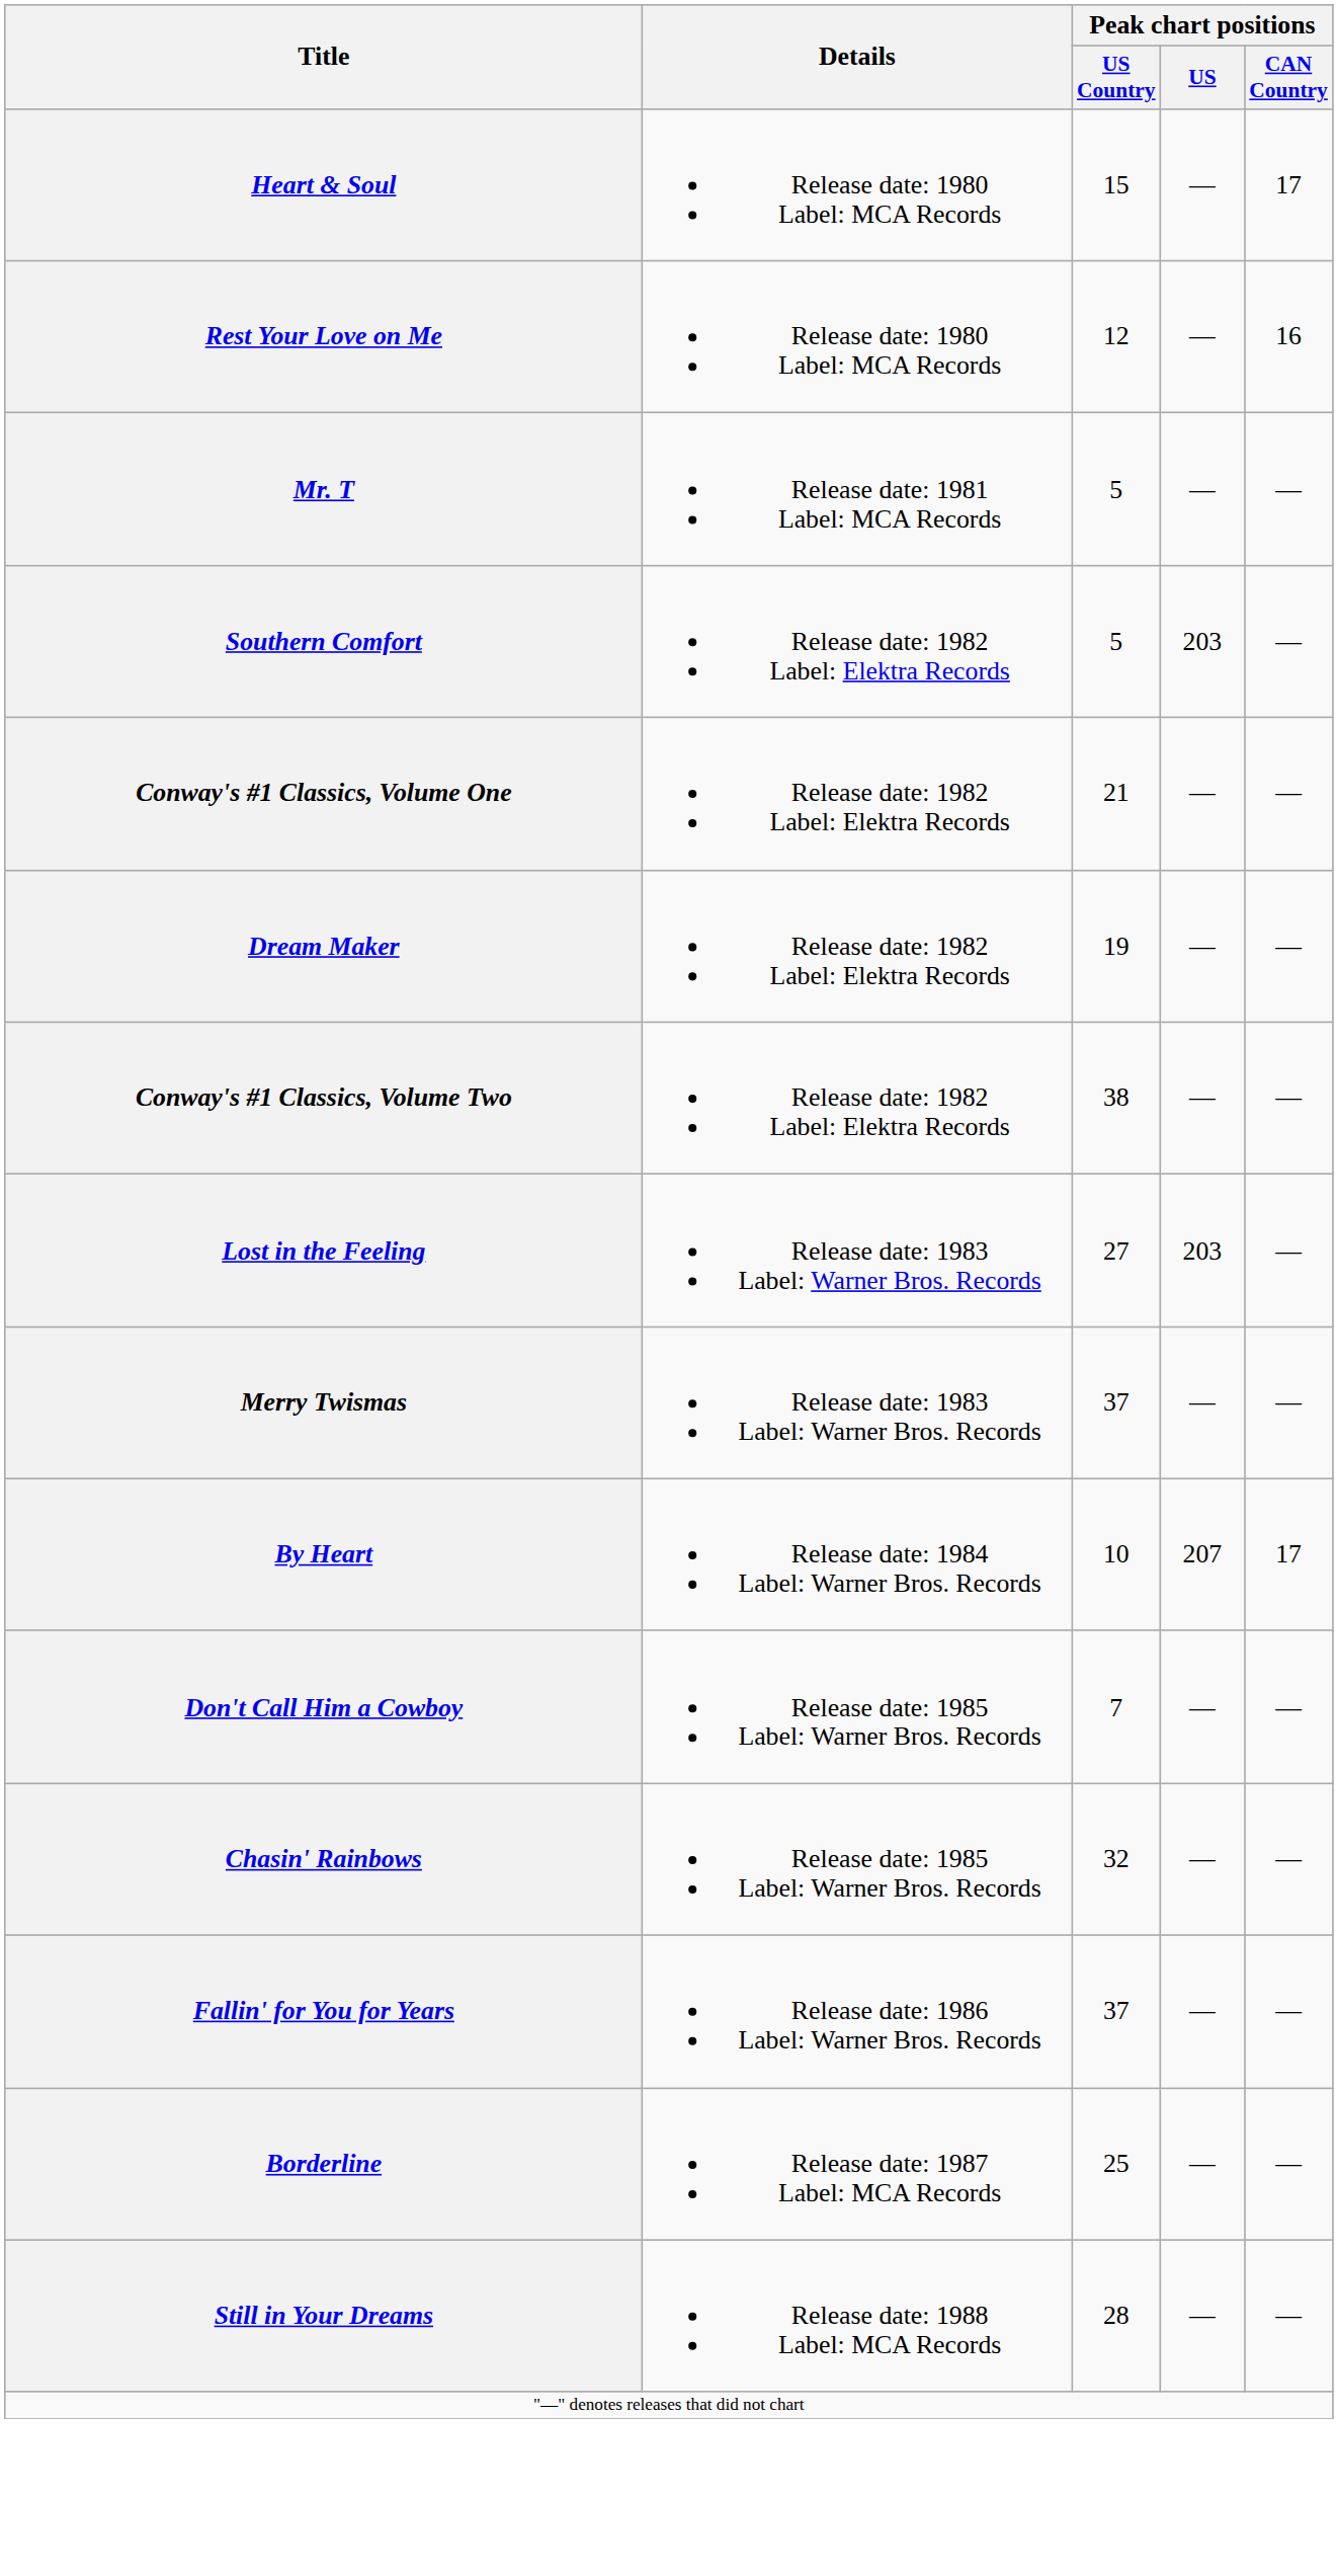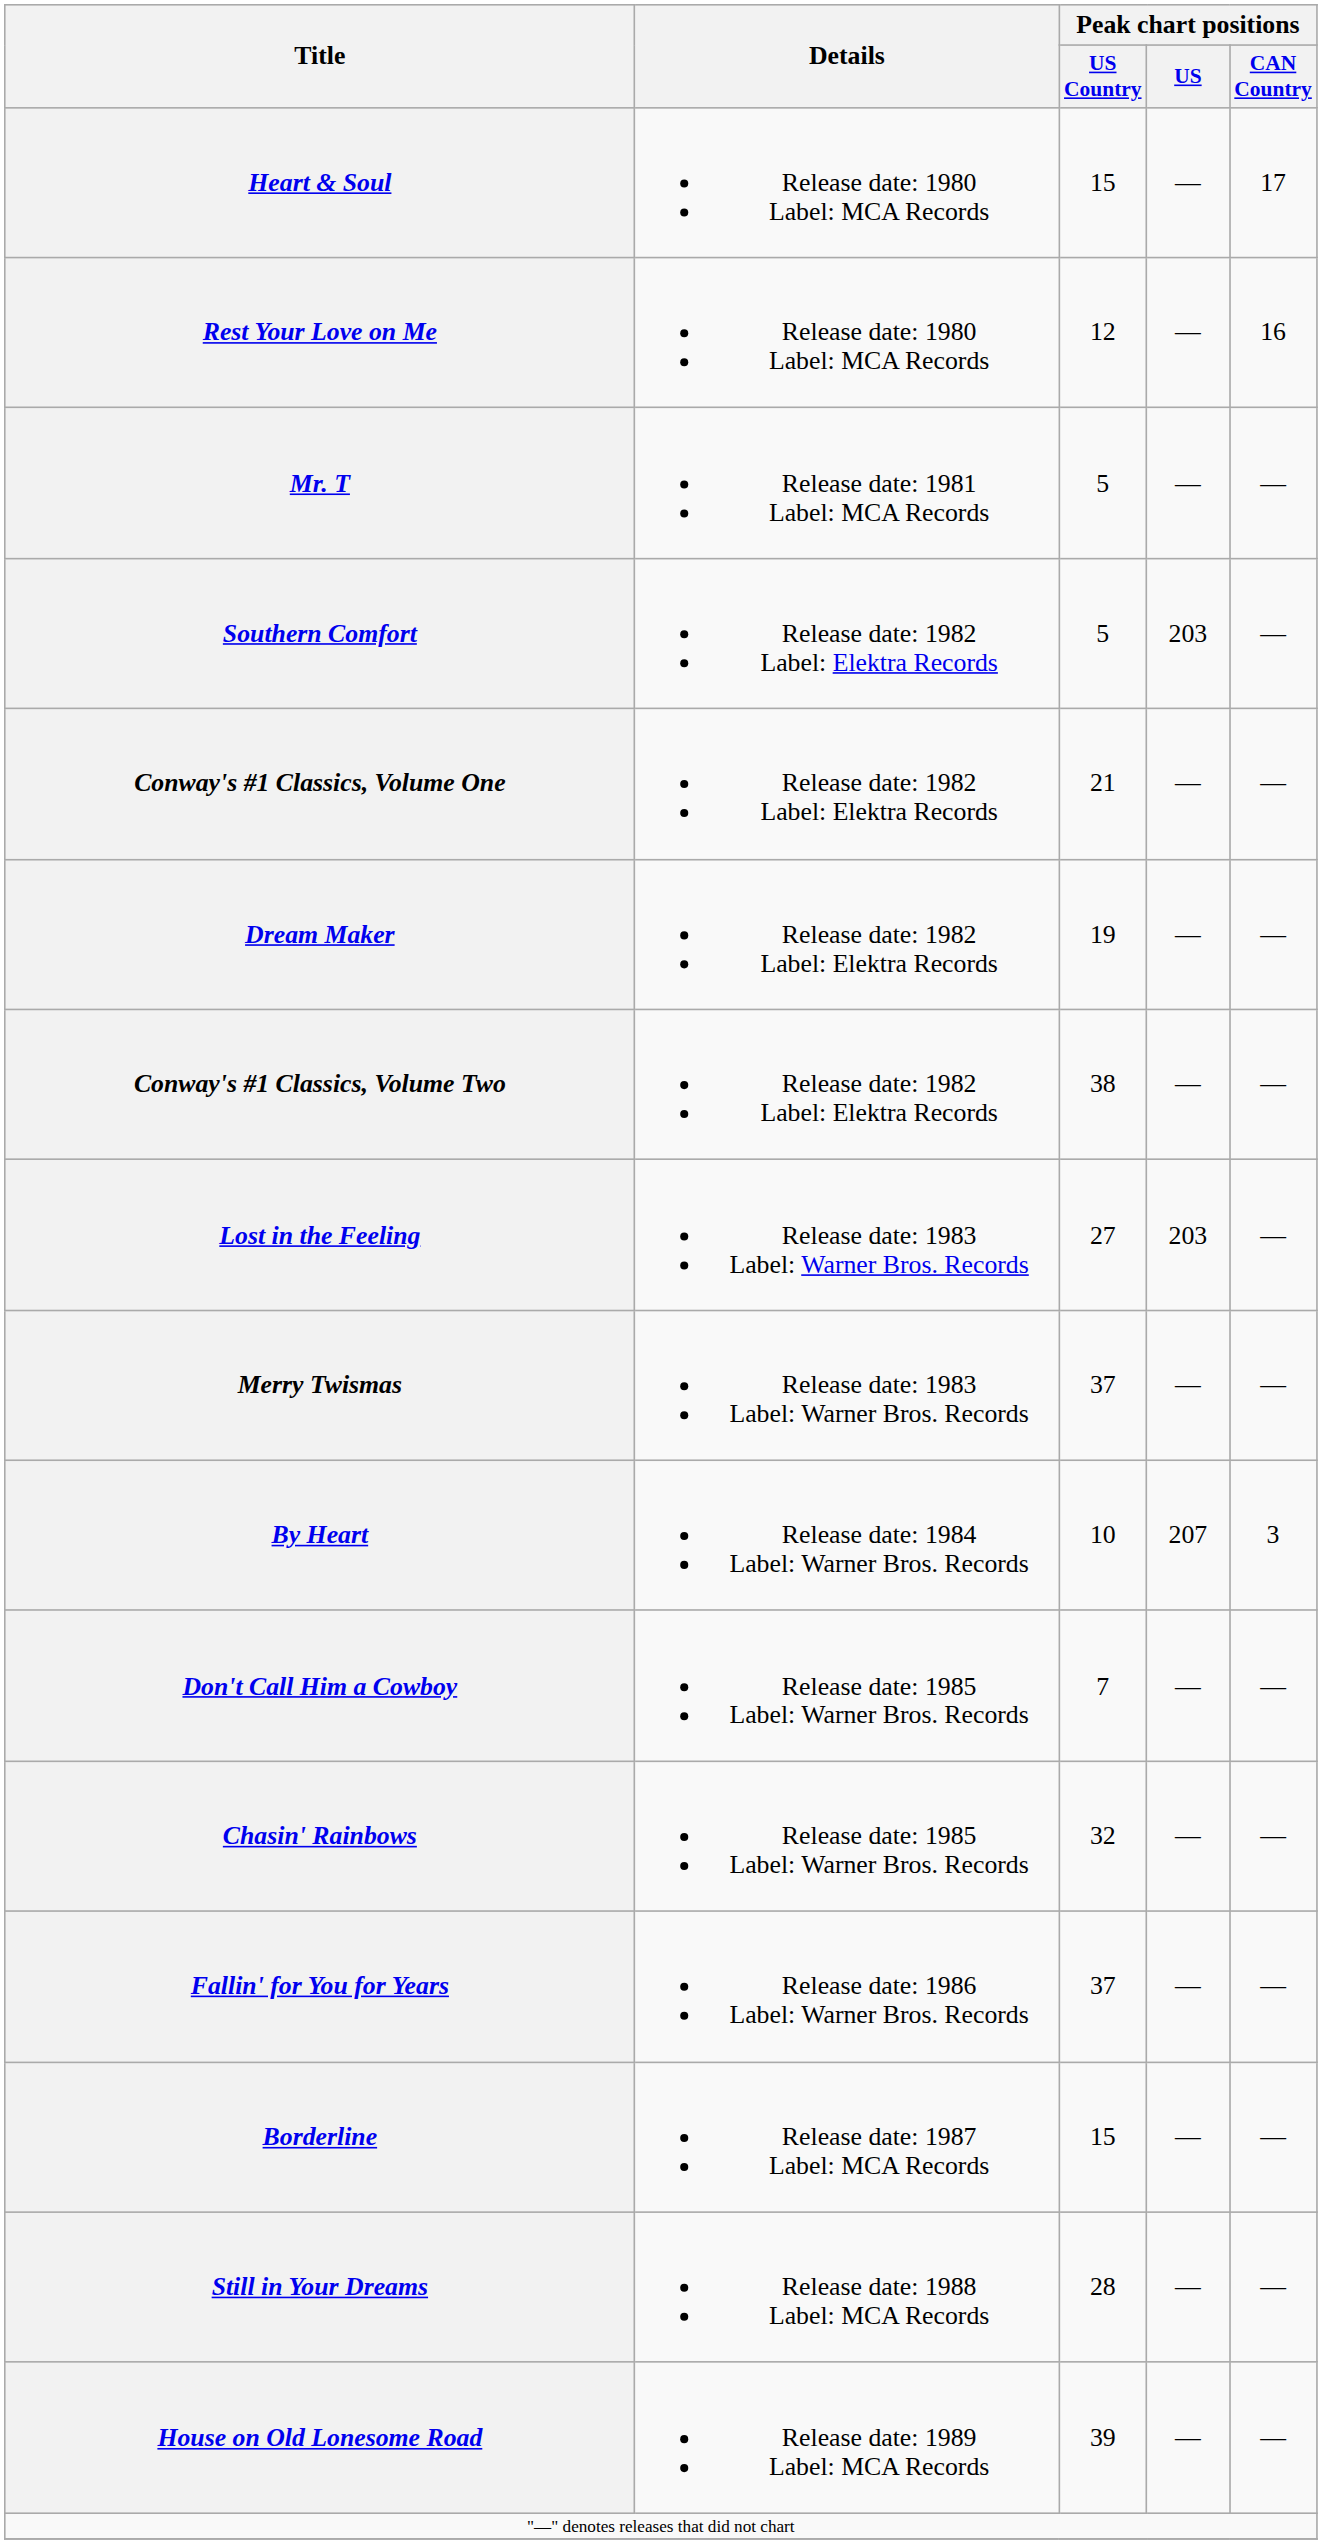By Heart | Peak chart positions / CAN Country: 17 -> 3
Borderline | Peak chart positions / US Country: 25 -> 15
+ row: House on Old Lonesome Road | Release date: 1989 Label: MCA Records | 39 | — | —
